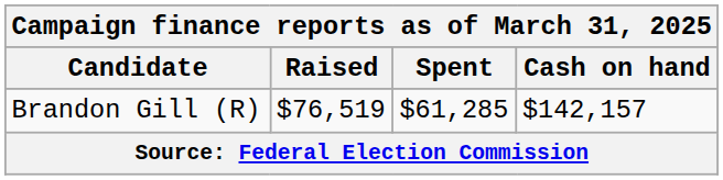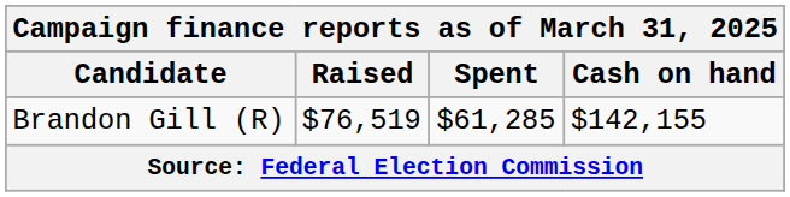Brandon Gill (R) | Cash on hand: $142,157 -> $142,155
